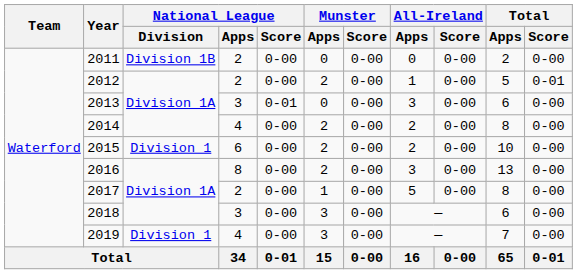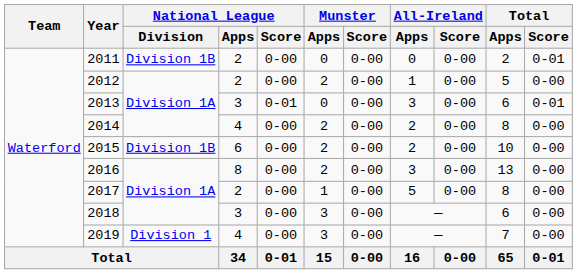2011 | Total / Score: 0-00 -> 0-01
2012 | Total / Score: 0-01 -> 0-00
2013 | Total / Score: 0-00 -> 0-01
2015 | National League / Division: Division 1 -> Division 1B
